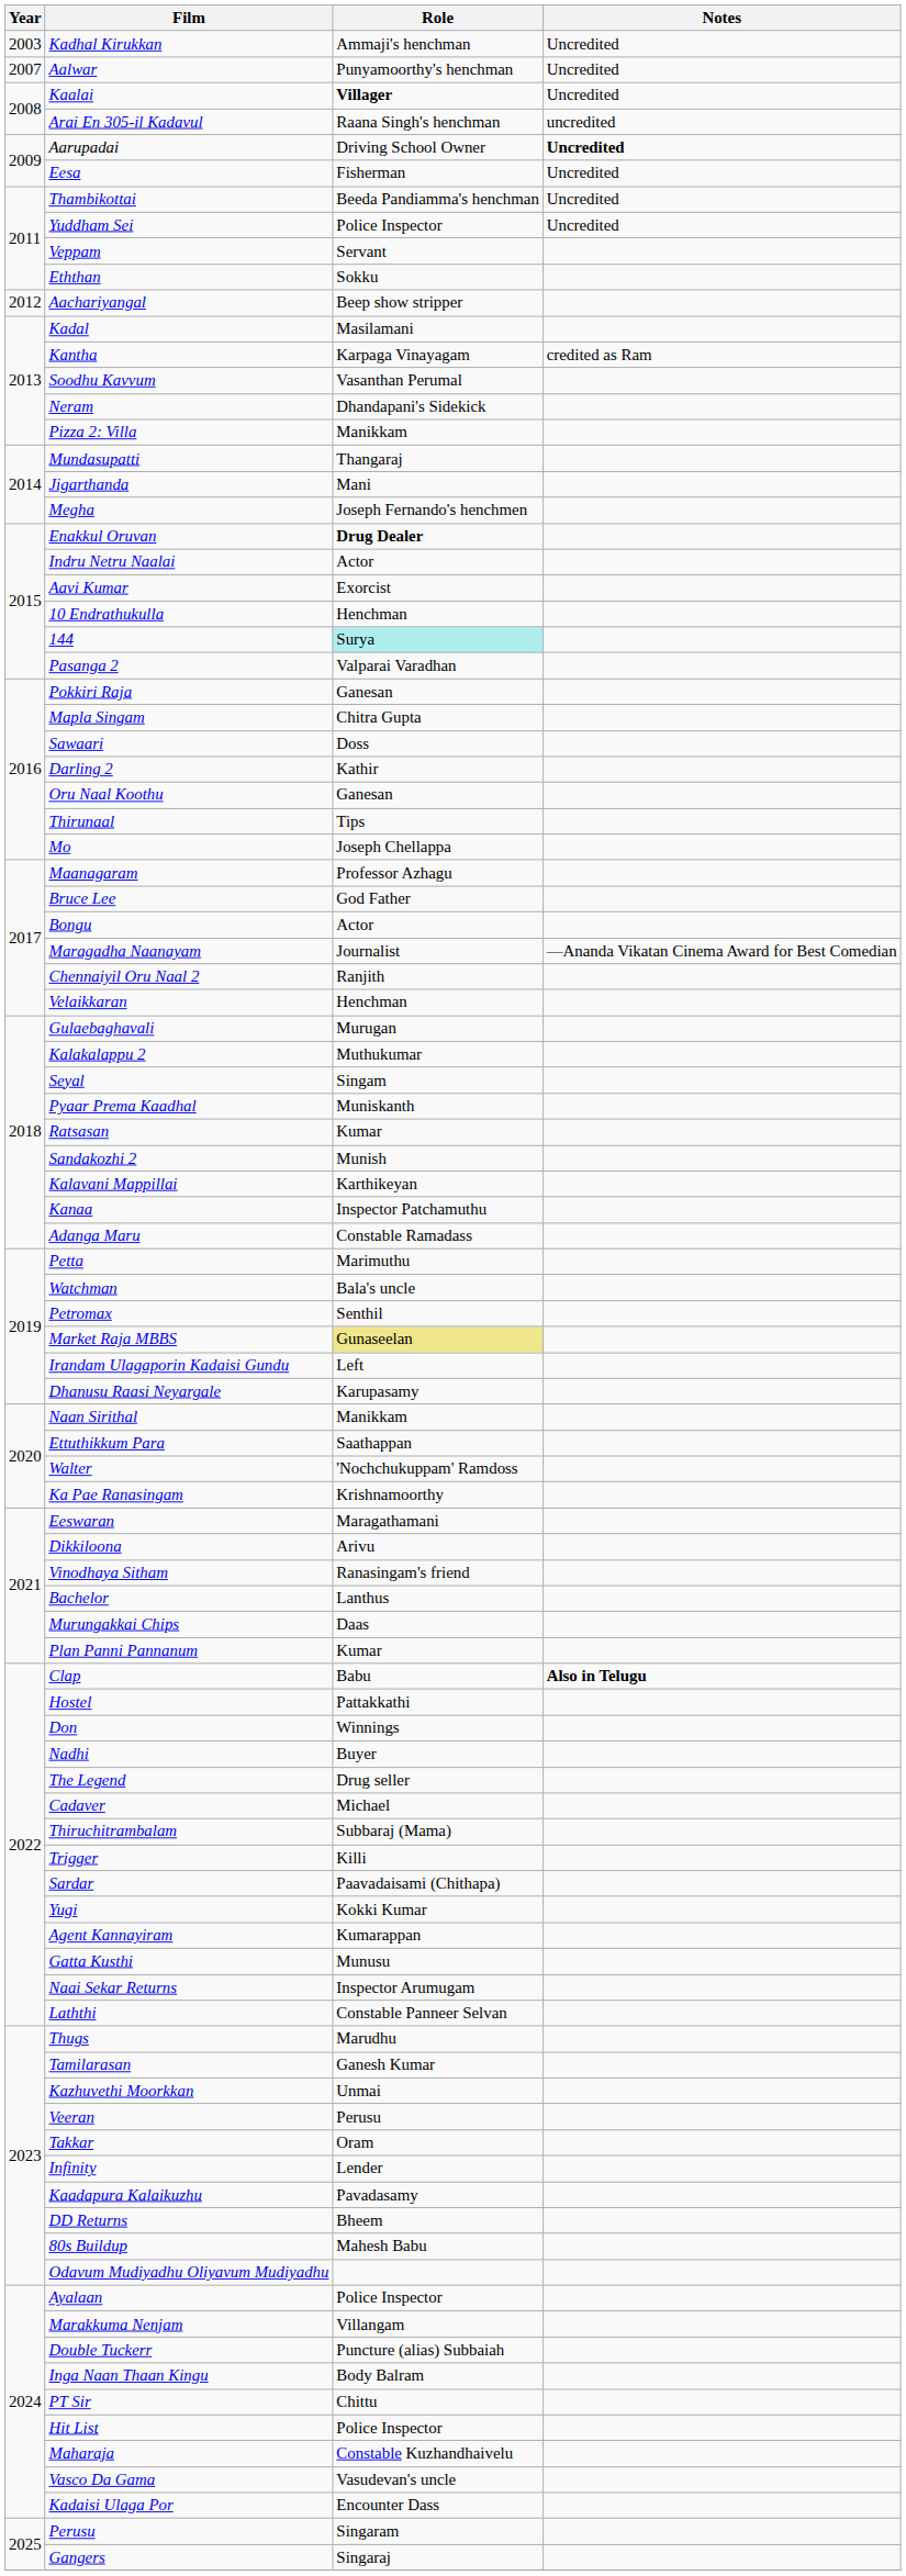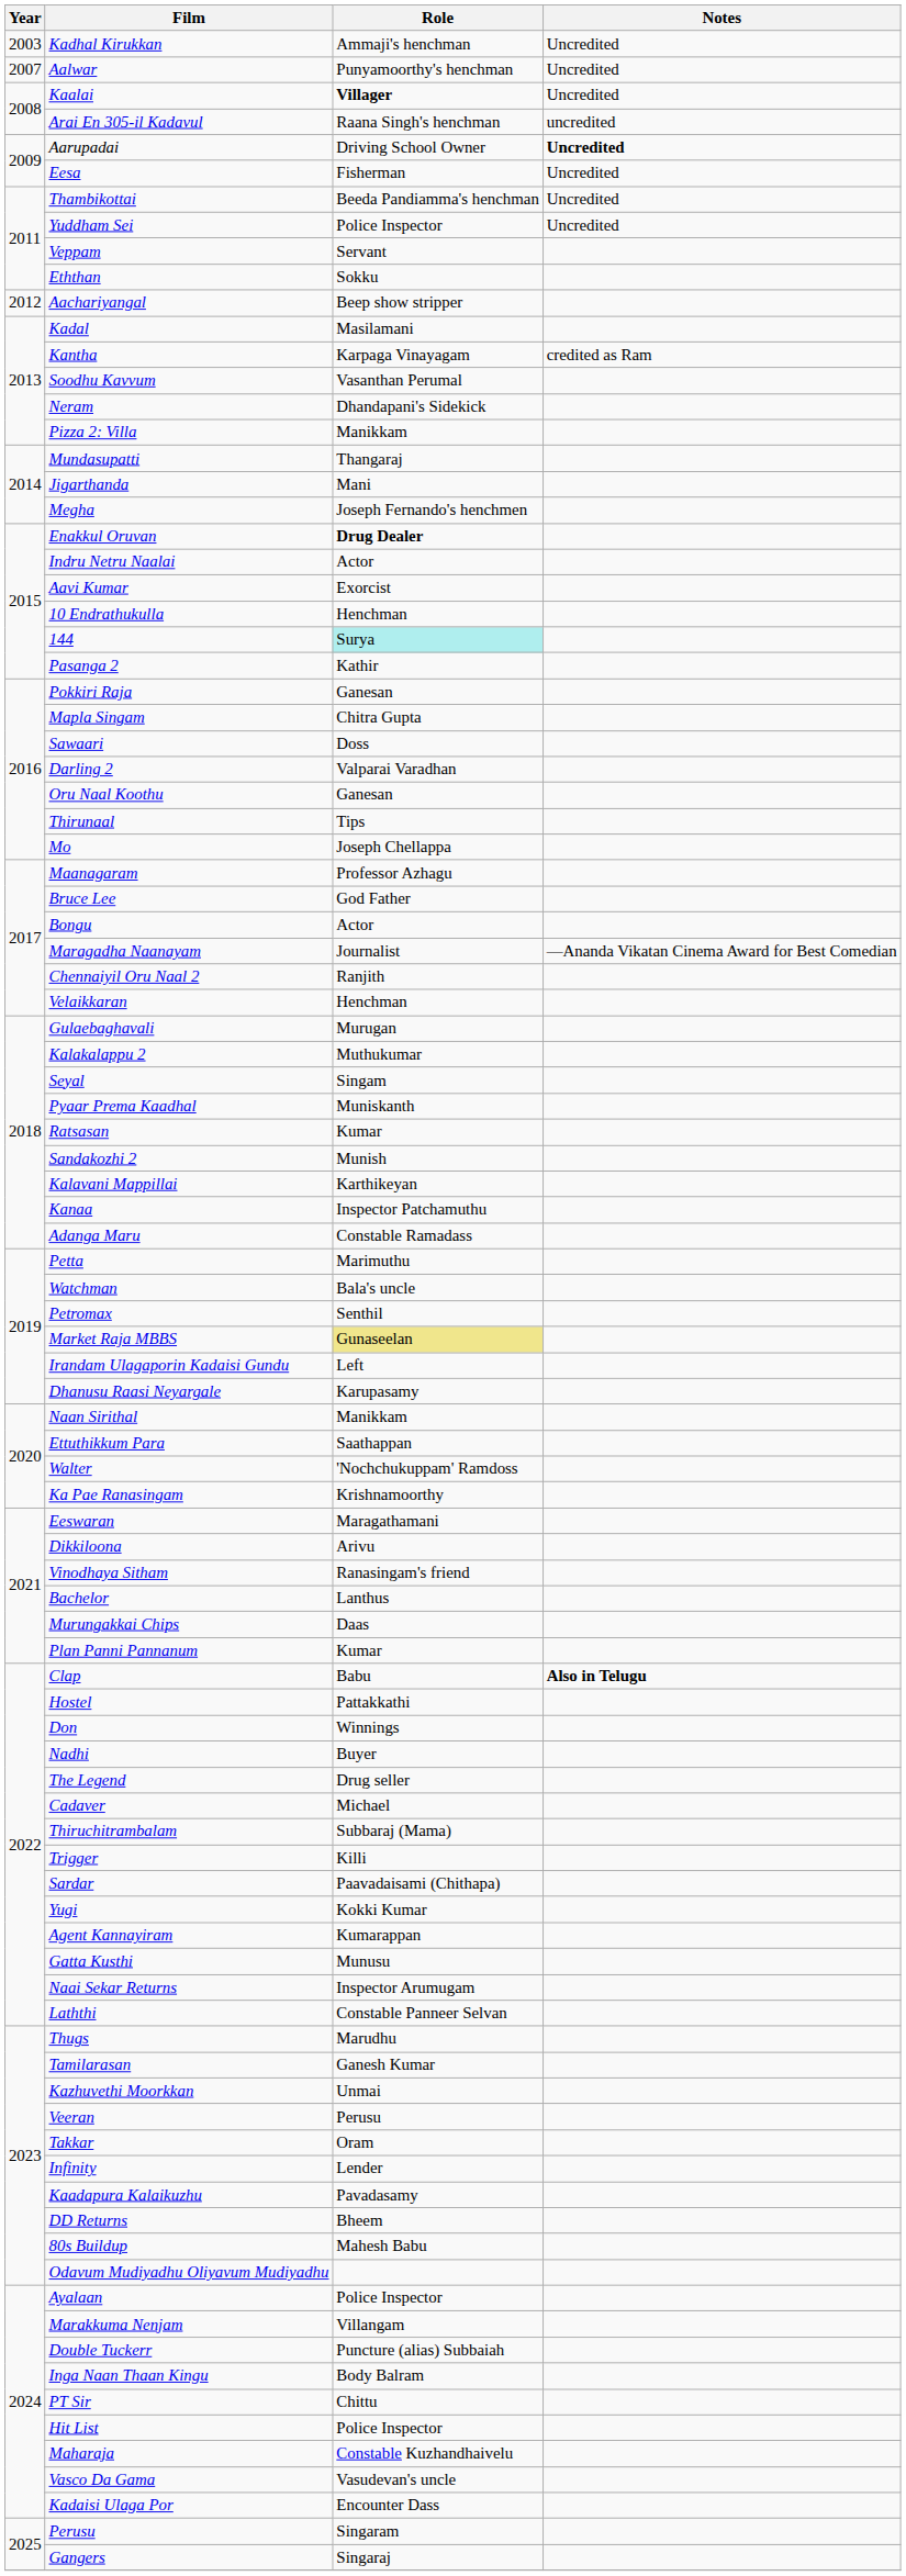Pasanga 2 | Role: Valparai Varadhan -> Kathir
Darling 2 | Role: Kathir -> Valparai Varadhan
